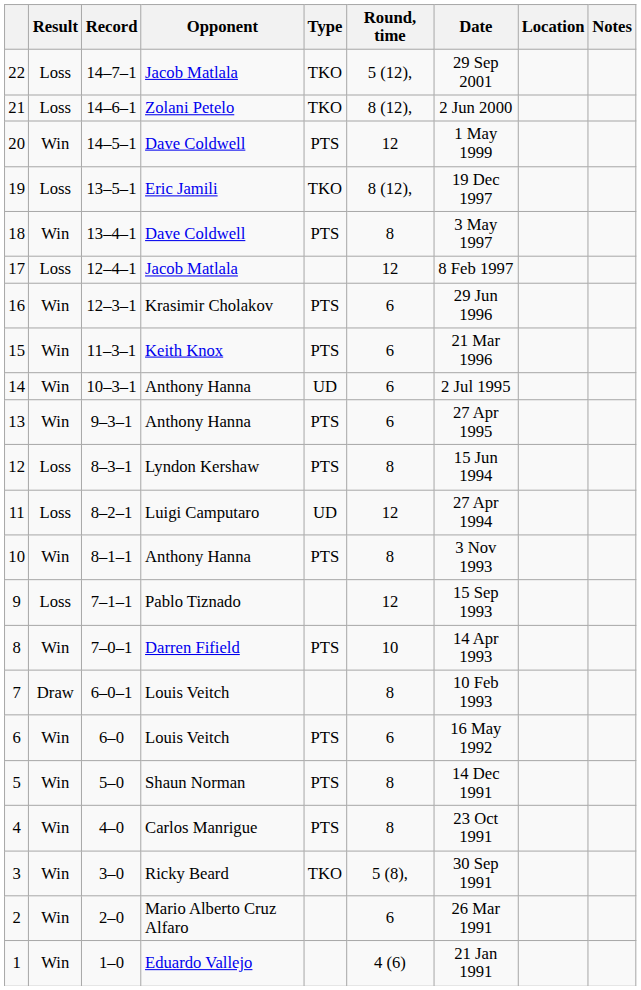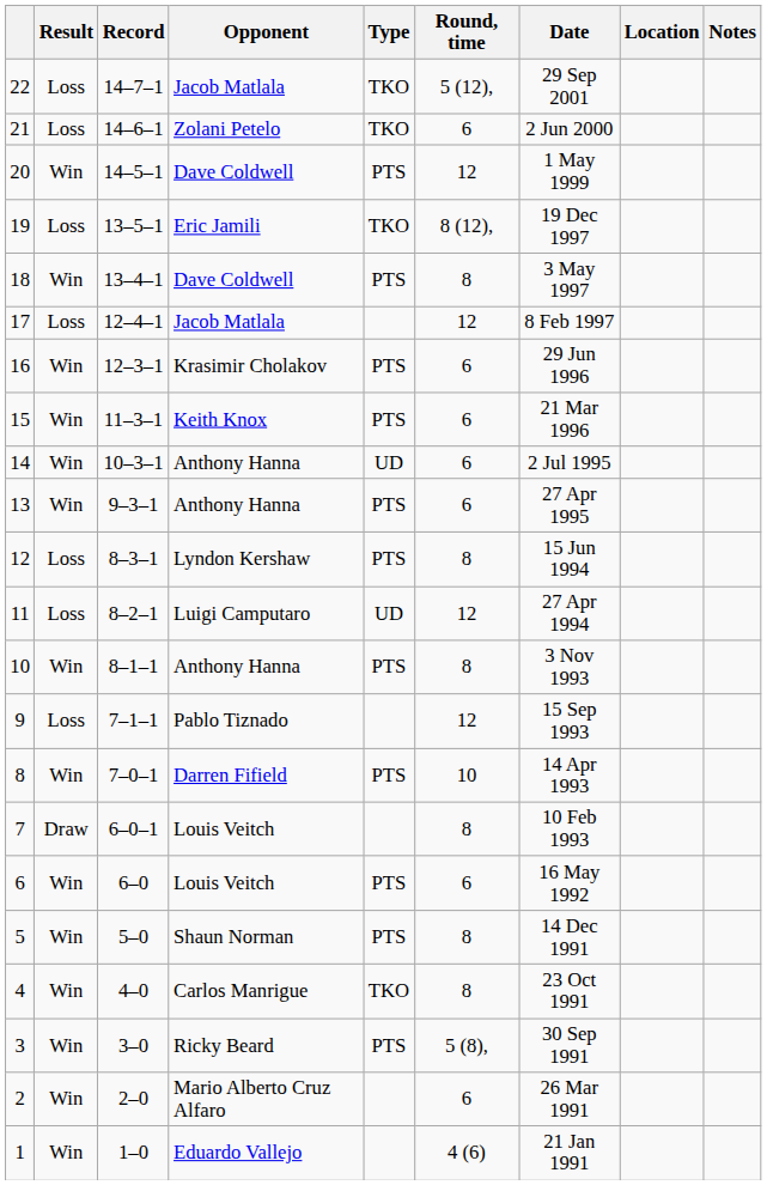21 | Round, time: 8 (12), -> 6
4 | Type: PTS -> TKO
3 | Type: TKO -> PTS
